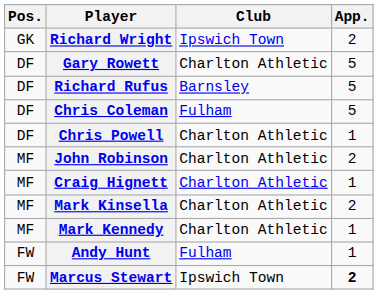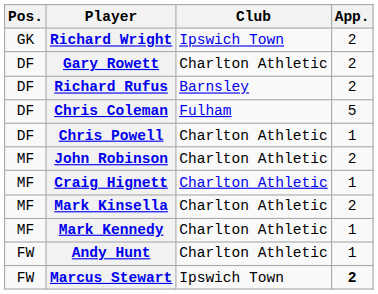Gary Rowett | App.: 5 -> 2
Richard Rufus | App.: 5 -> 2
Andy Hunt | Club: Fulham -> Charlton Athletic
